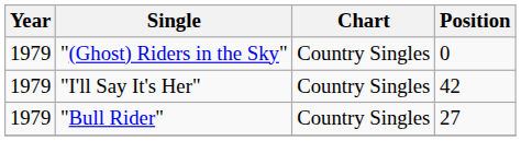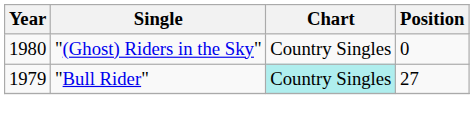"(Ghost) Riders in the Sky" | Year: 1979 -> 1980
- row: 1979 | "I'll Say It's Her" | Country Singles | 42
"Bull Rider" | Chart: no background -> paleturquoise background
